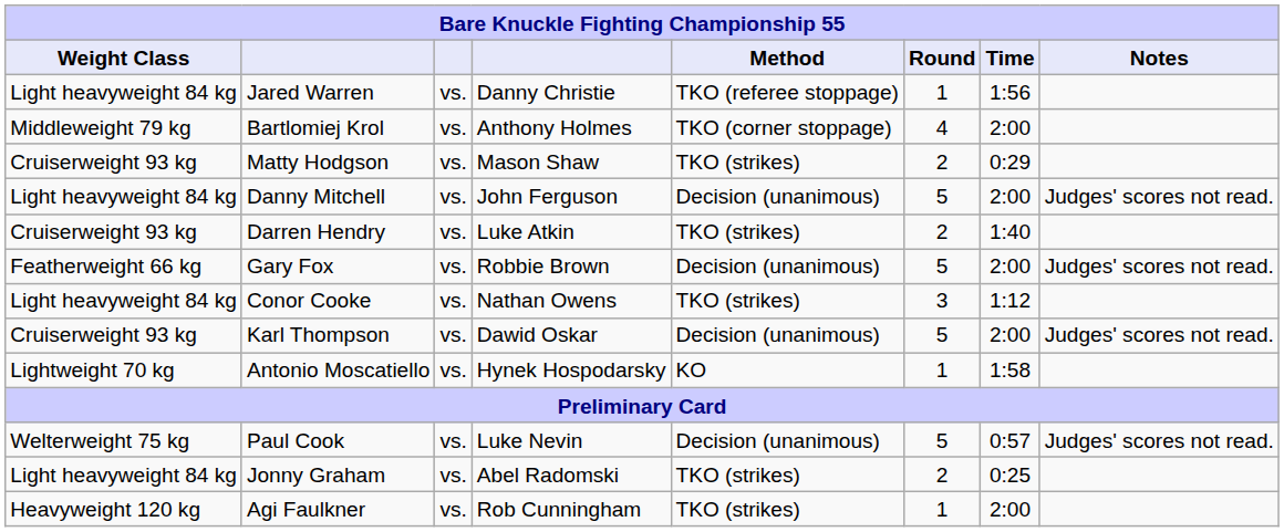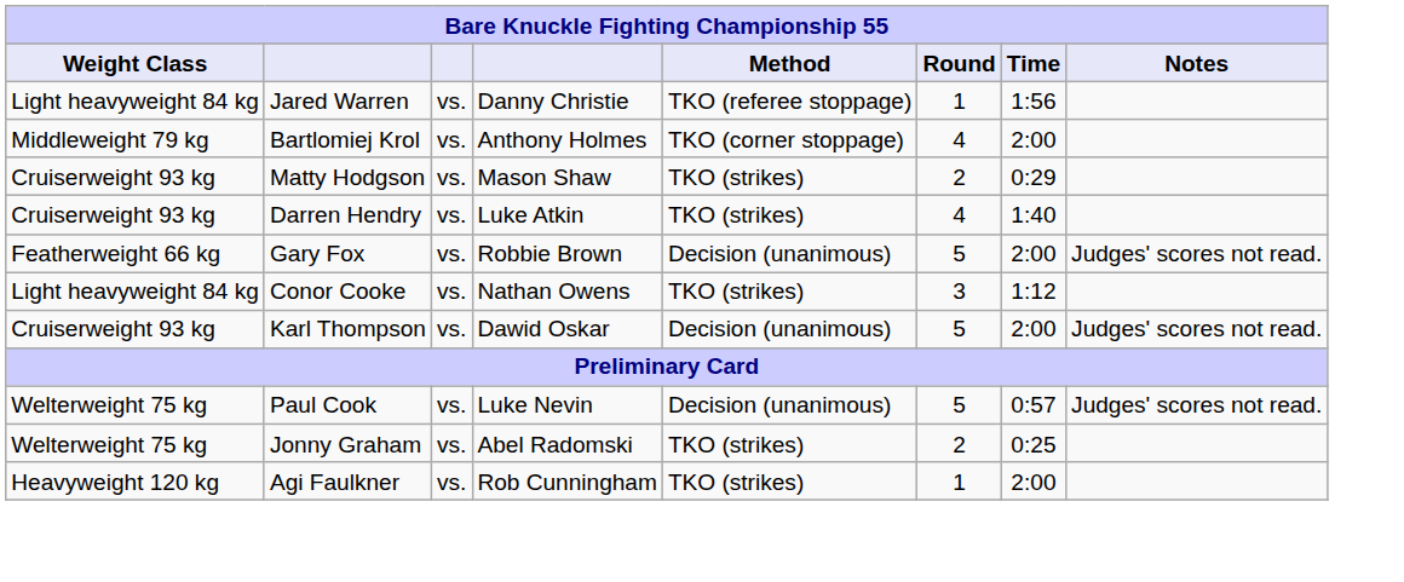- row: Light heavyweight 84 kg | Danny Mitchell | vs. | John Ferguson | Decision (unanimous) | 5 | 2:00 | Judges' scores not read.
Darren Hendry | Round: 2 -> 4
- row: Lightweight 70 kg | Antonio Moscatiello | vs. | Hynek Hospodarsky | KO | 1 | 1:58
Jonny Graham | Weight Class: Light heavyweight 84 kg -> Welterweight 75 kg
